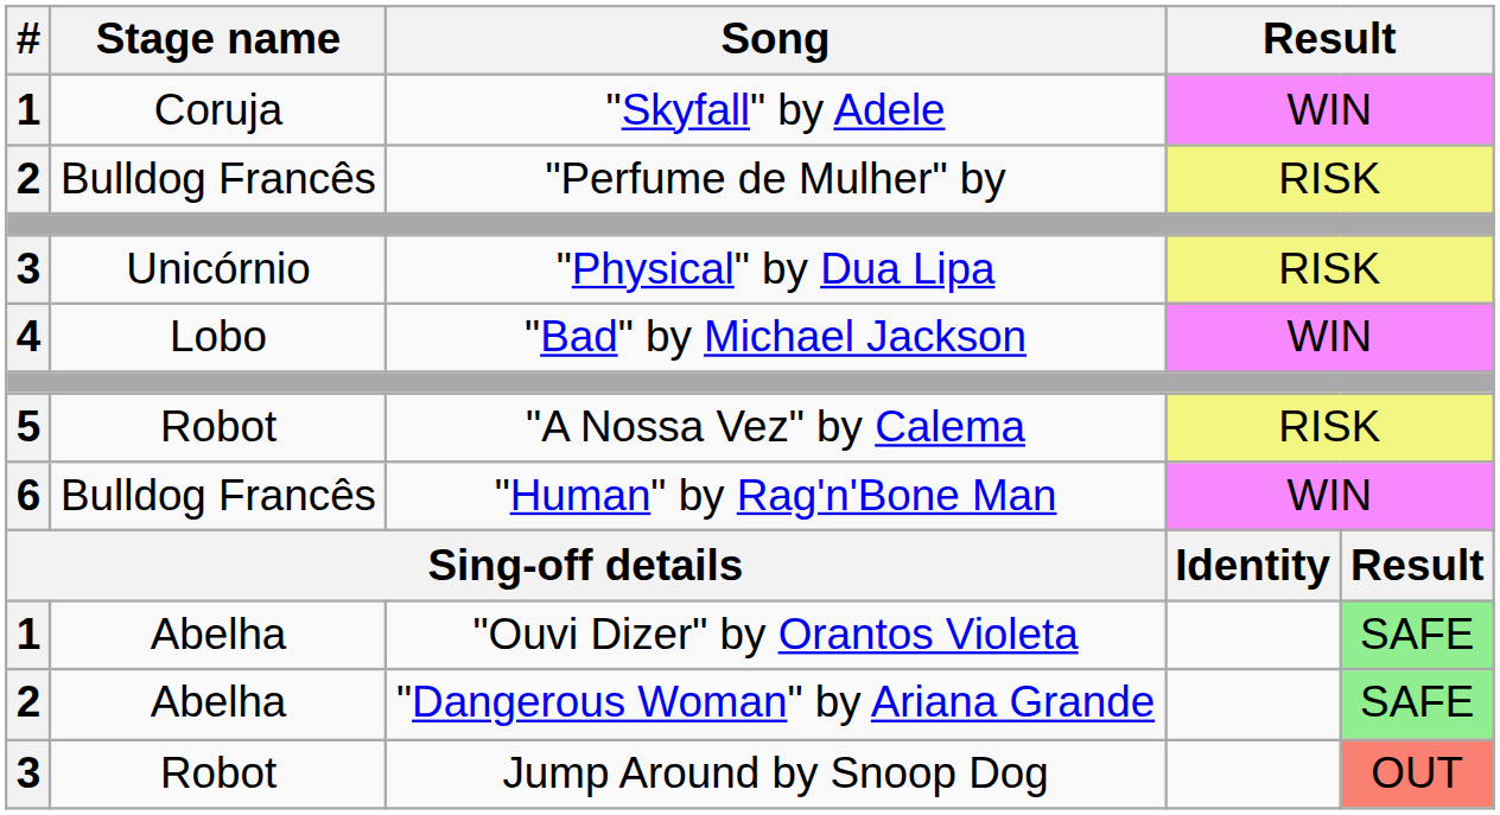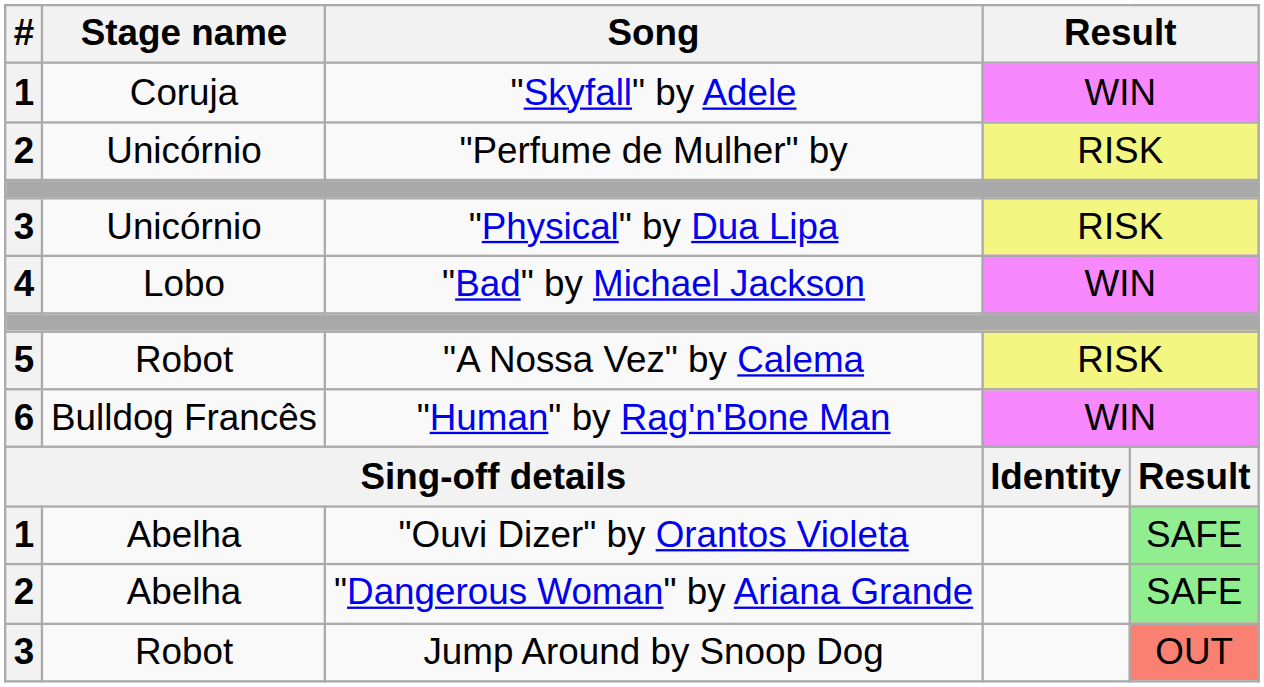"Perfume de Mulher" by | Stage name: Bulldog Francês -> Unicórnio
